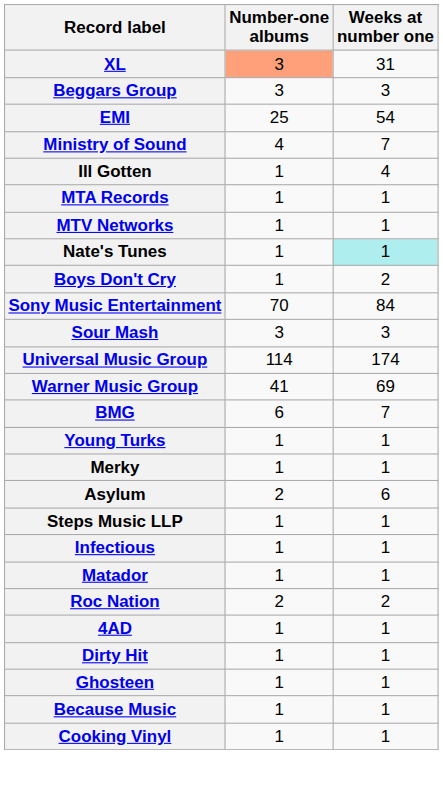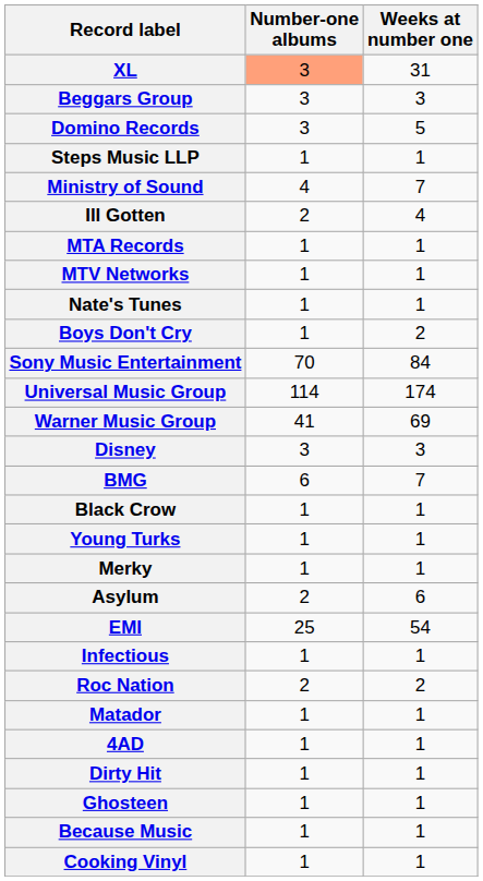+ row: Domino Records | 3 | 5
rows swapped: EMI <-> Steps Music LLP
Ill Gotten | Number-one albums: 1 -> 2
Nate's Tunes | Weeks at number one: paleturquoise background -> no background
- row: Sour Mash | 3 | 3
+ row: Disney | 3 | 3
+ row: Black Crow | 1 | 1
rows swapped: Roc Nation <-> Matador
